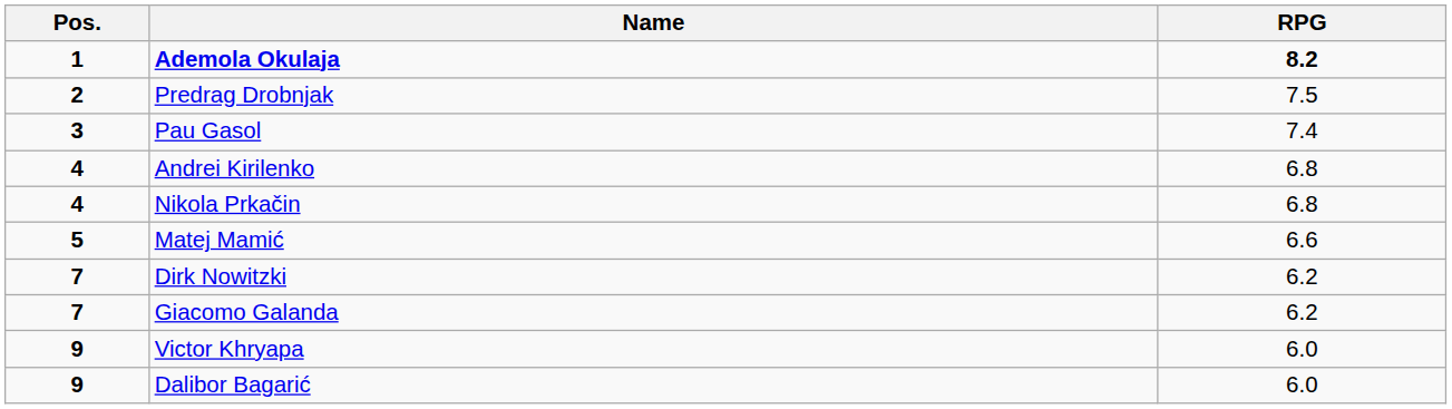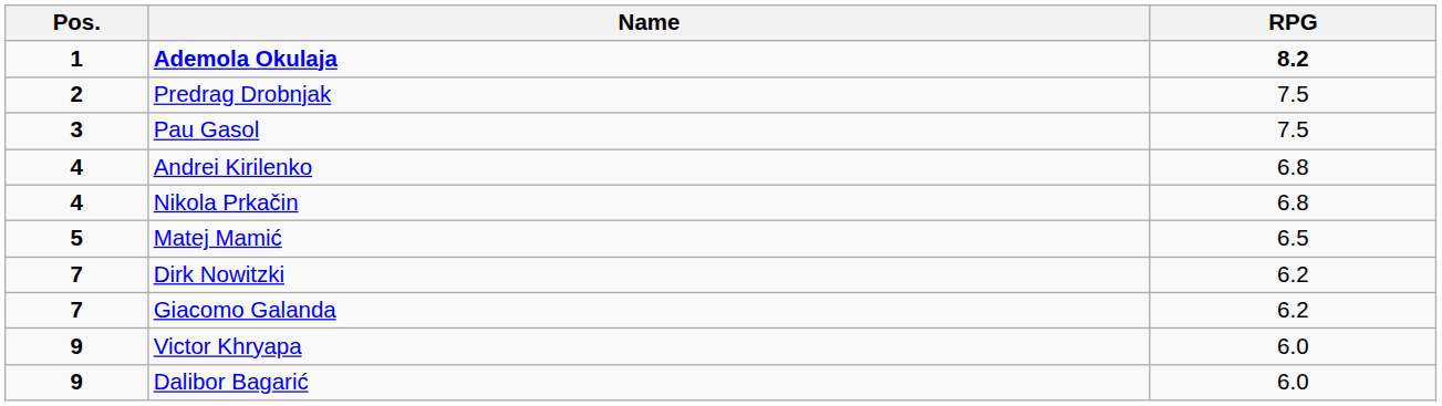Pau Gasol | RPG: 7.4 -> 7.5
Matej Mamić | RPG: 6.6 -> 6.5
